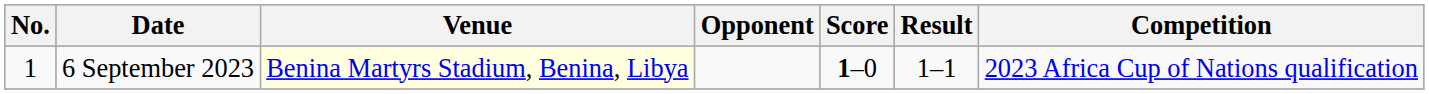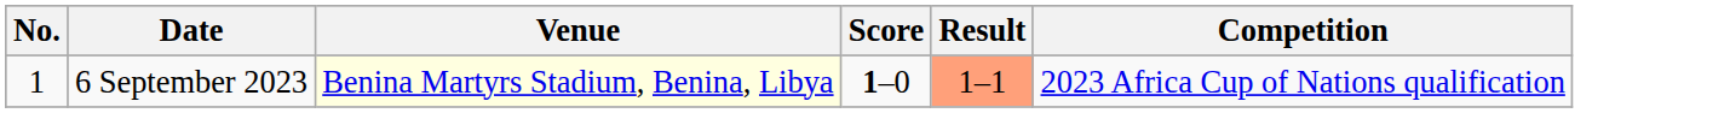- column: Opponent
6 September 2023 | Result: no background -> lightsalmon background
